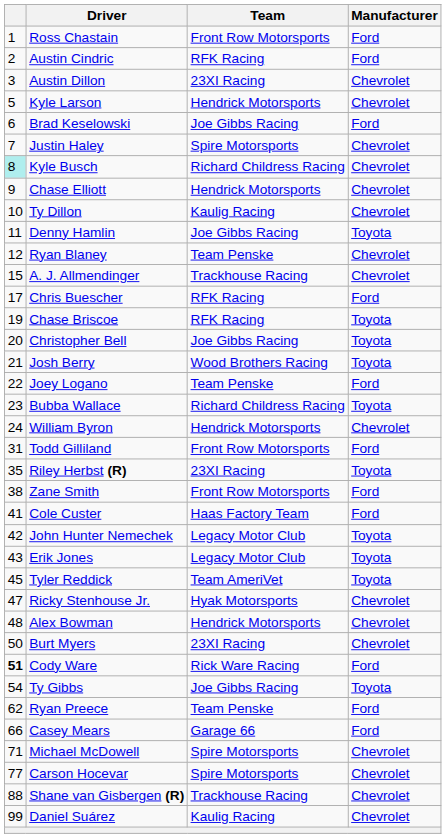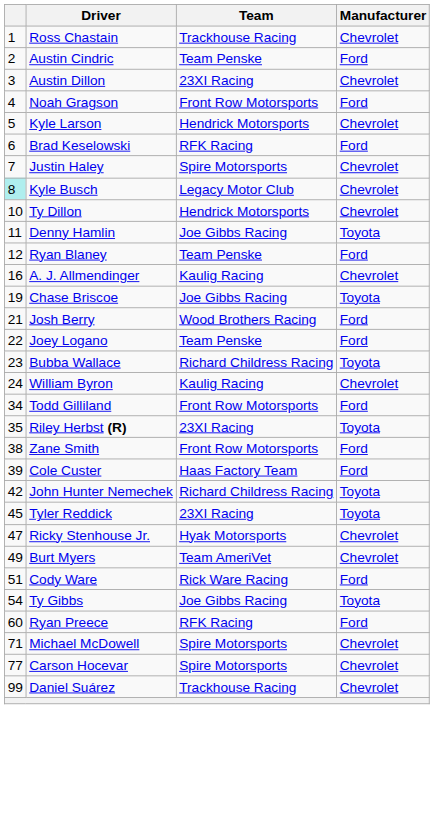Ross Chastain | Team: Front Row Motorsports -> Trackhouse Racing
Ross Chastain | Manufacturer: Ford -> Chevrolet
Austin Cindric | Team: RFK Racing -> Team Penske
+ row: 4 | Noah Gragson | Front Row Motorsports | Ford
Brad Keselowski | Team: Joe Gibbs Racing -> RFK Racing
Kyle Busch | Team: Richard Childress Racing -> Legacy Motor Club
- row: 9 | Chase Elliott | Hendrick Motorsports | Chevrolet
Ty Dillon | Team: Kaulig Racing -> Hendrick Motorsports
Ryan Blaney | Manufacturer: Chevrolet -> Ford
A. J. Allmendinger | column 1: 15 -> 16
A. J. Allmendinger | Team: Trackhouse Racing -> Kaulig Racing
- row: 17 | Chris Buescher | RFK Racing | Ford
Chase Briscoe | Team: RFK Racing -> Joe Gibbs Racing
- row: 20 | Christopher Bell | Joe Gibbs Racing | Toyota
Josh Berry | Manufacturer: Toyota -> Ford
William Byron | Team: Hendrick Motorsports -> Kaulig Racing
Todd Gilliland | column 1: 31 -> 34
Cole Custer | column 1: 41 -> 39
John Hunter Nemechek | Team: Legacy Motor Club -> Richard Childress Racing
- row: 43 | Erik Jones | Legacy Motor Club | Toyota
Tyler Reddick | Team: Team AmeriVet -> 23XI Racing
- row: 48 | Alex Bowman | Hendrick Motorsports | Chevrolet
Burt Myers | column 1: 50 -> 49
Burt Myers | Team: 23XI Racing -> Team AmeriVet
Cody Ware | column 1: bold -> normal
Ryan Preece | column 1: 62 -> 60
Ryan Preece | Team: Team Penske -> RFK Racing
- row: 66 | Casey Mears | Garage 66 | Ford
- row: 88 | Shane van Gisbergen (R) | Trackhouse Racing | Chevrolet
Daniel Suárez | Team: Kaulig Racing -> Trackhouse Racing
